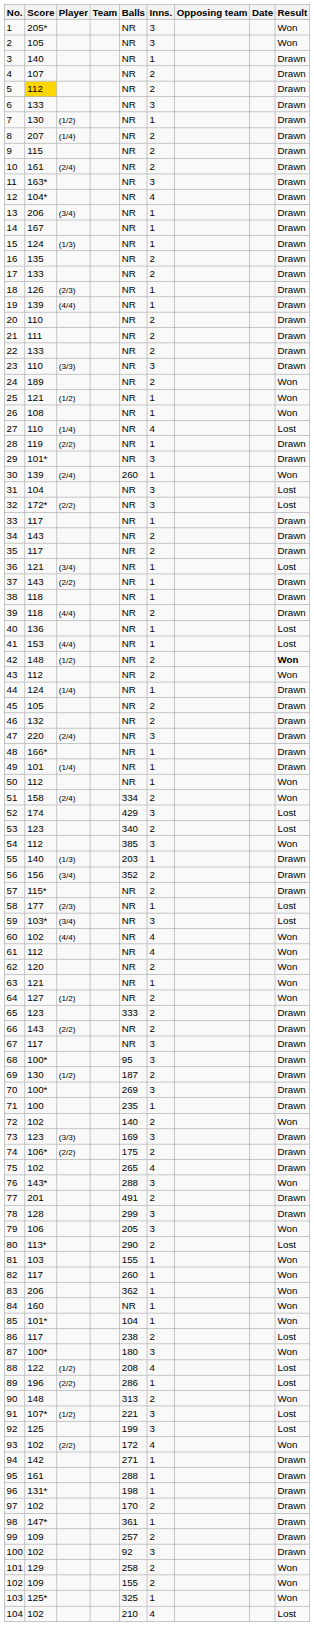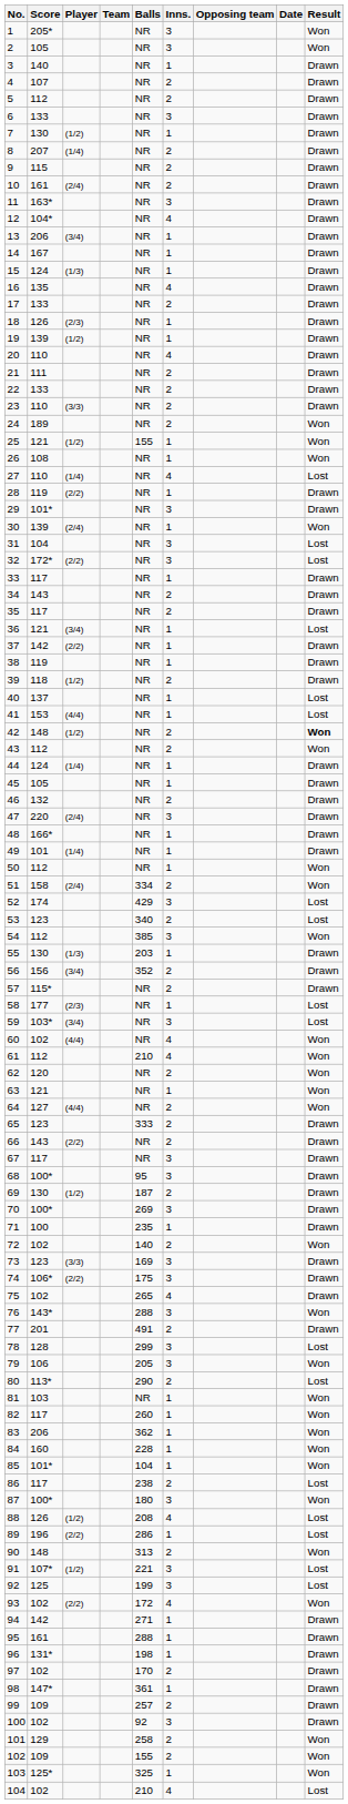5 | Score: gold background -> no background
16 | Inns.: 2 -> 4
19 | Player: (4/4) -> (1/2)
20 | Inns.: 2 -> 4
23 | Inns.: 3 -> 2
25 | Balls: NR -> 155
30 | Balls: 260 -> NR
37 | Score: 143 -> 142
38 | Score: 118 -> 119
39 | Player: (4/4) -> (1/2)
40 | Score: 136 -> 137
45 | Inns.: 2 -> 1
55 | Score: 140 -> 130
61 | Balls: NR -> 210
64 | Player: (1/2) -> (4/4)
74 | Inns.: 2 -> 3
78 | Result: Drawn -> Lost
81 | Balls: 155 -> NR
84 | Balls: NR -> 228
88 | Score: 122 -> 126
